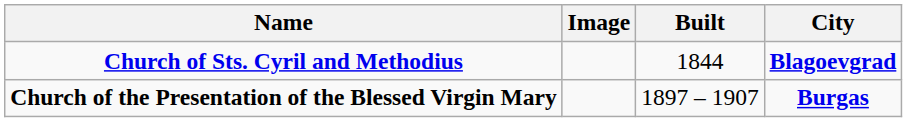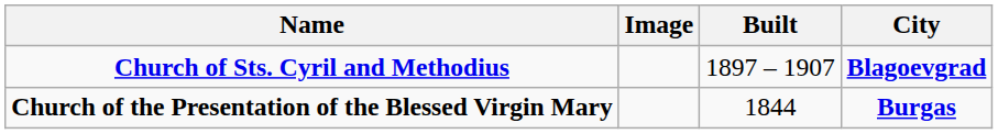Church of Sts. Cyril and Methodius | Built: 1844 -> 1897 – 1907
Church of the Presentation of the Blessed Virgin Mary | Built: 1897 – 1907 -> 1844
